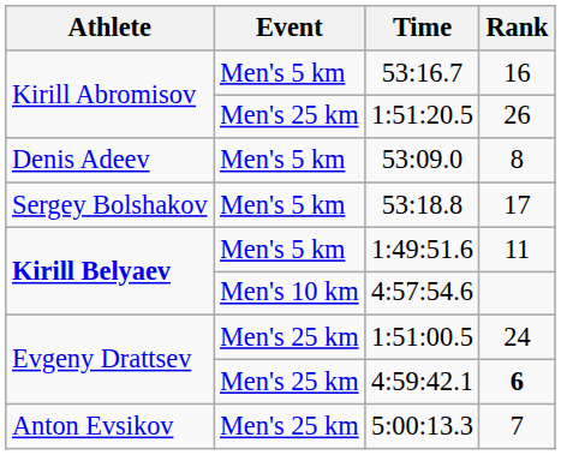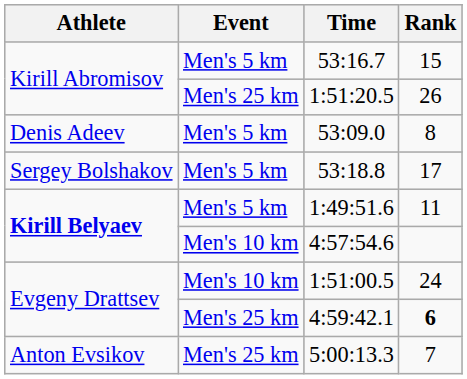53:16.7 | Rank: 16 -> 15
1:51:00.5 | Event: Men's 25 km -> Men's 10 km
